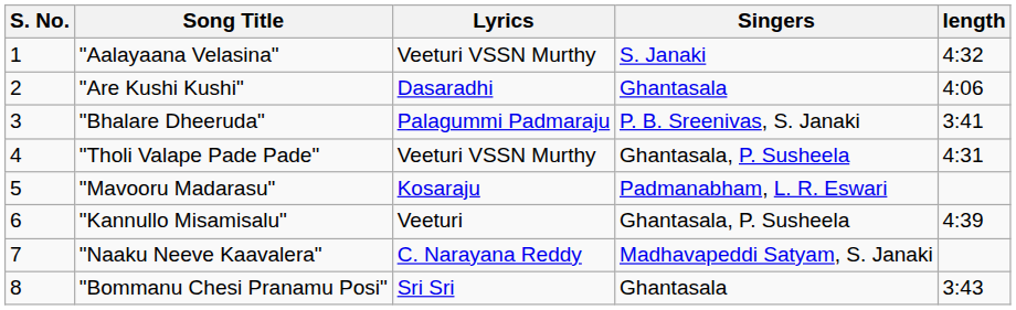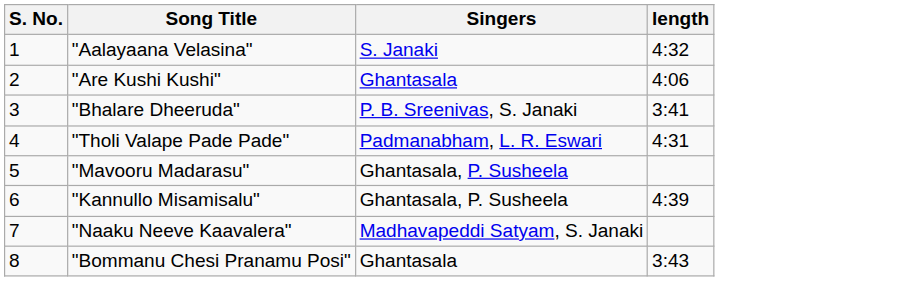- column: Lyrics | Veeturi VSSN Murthy | Dasaradhi | Palagummi Padmaraju | Veeturi VSSN Murthy | Kosaraju | Veeturi | C. Narayana Reddy | Sri Sri
"Tholi Valape Pade Pade" | Singers: Ghantasala, P. Susheela -> Padmanabham, L. R. Eswari
"Mavooru Madarasu" | Singers: Padmanabham, L. R. Eswari -> Ghantasala, P. Susheela
